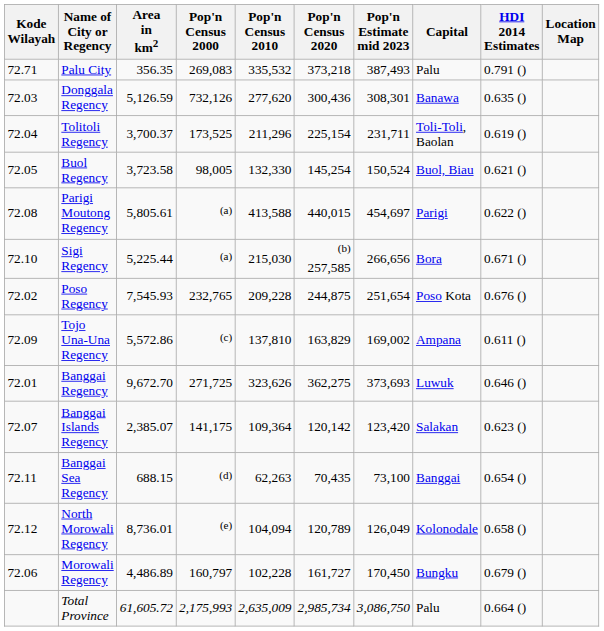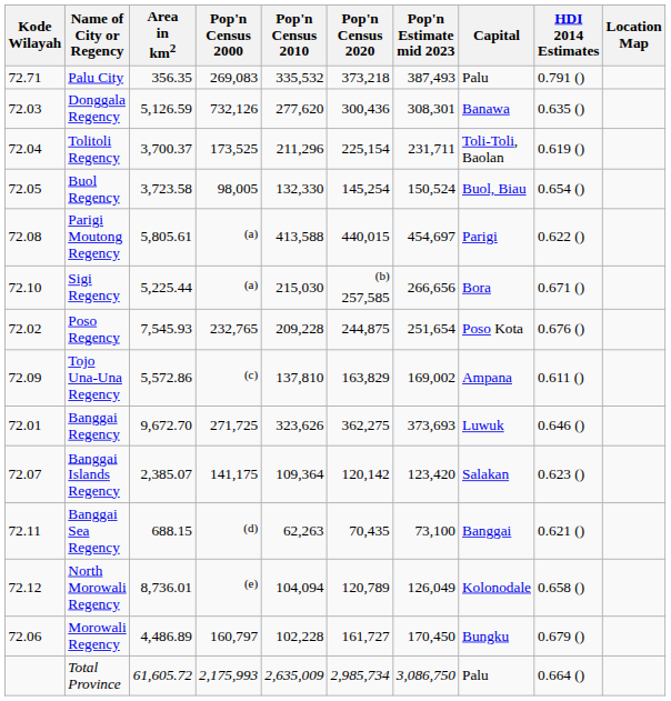Buol Regency | HDI 2014 Estimates: 0.621 () -> 0.654 ()
Banggai Sea Regency | HDI 2014 Estimates: 0.654 () -> 0.621 ()
